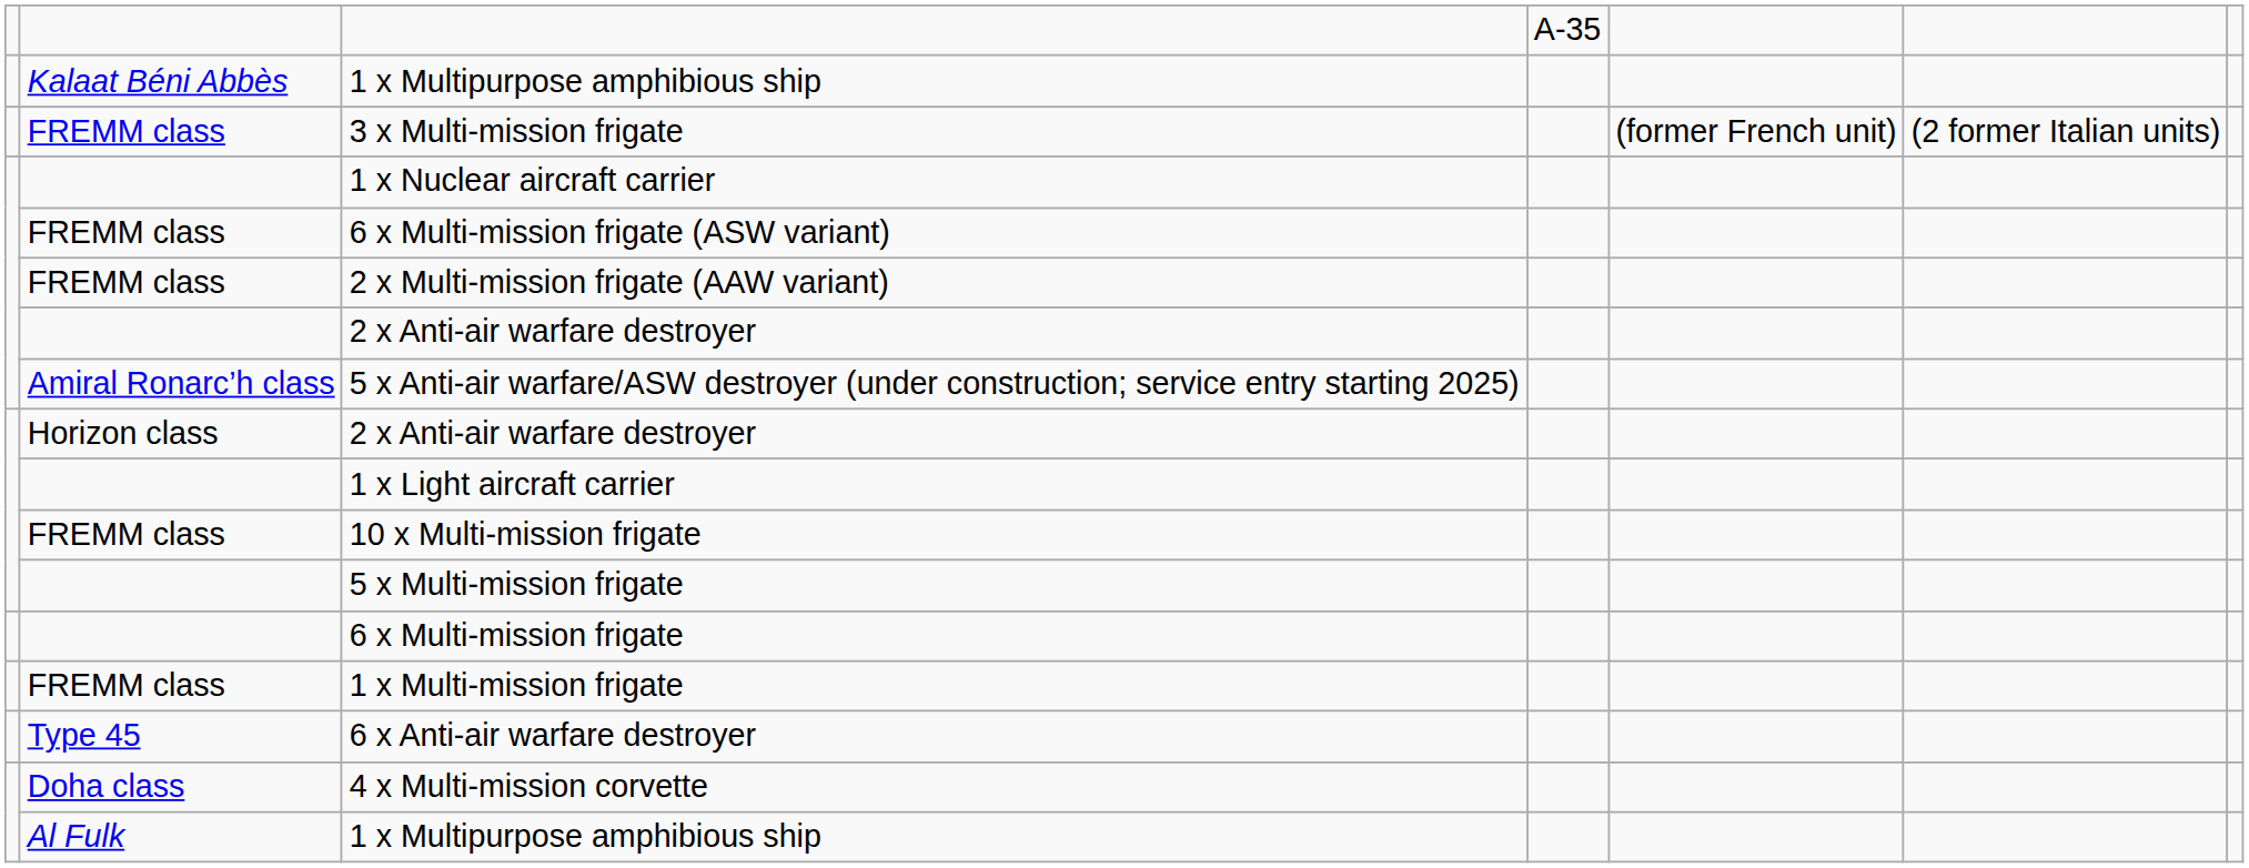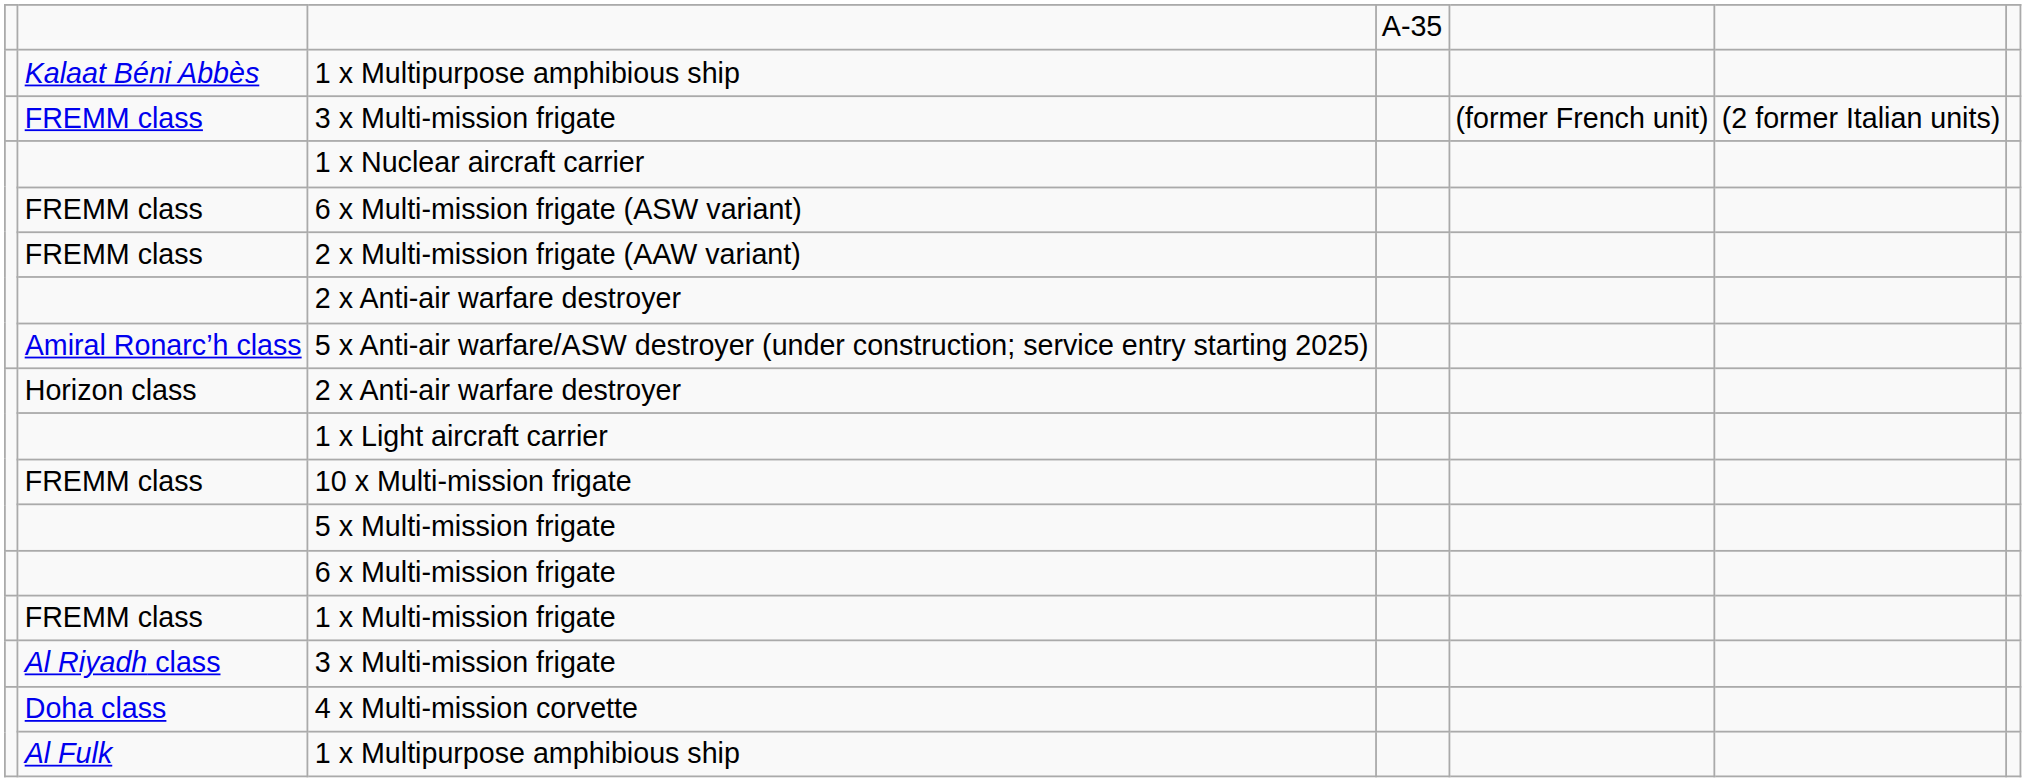- row: Type 45 | 6 x Anti-air warfare destroyer
+ row: Al Riyadh class | 3 x Multi-mission frigate
